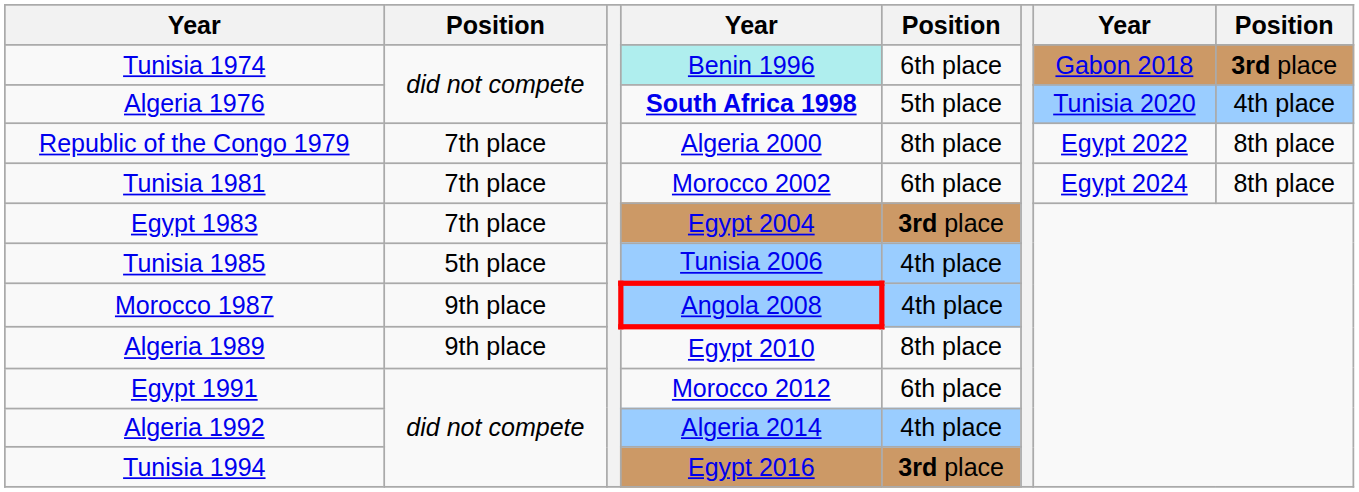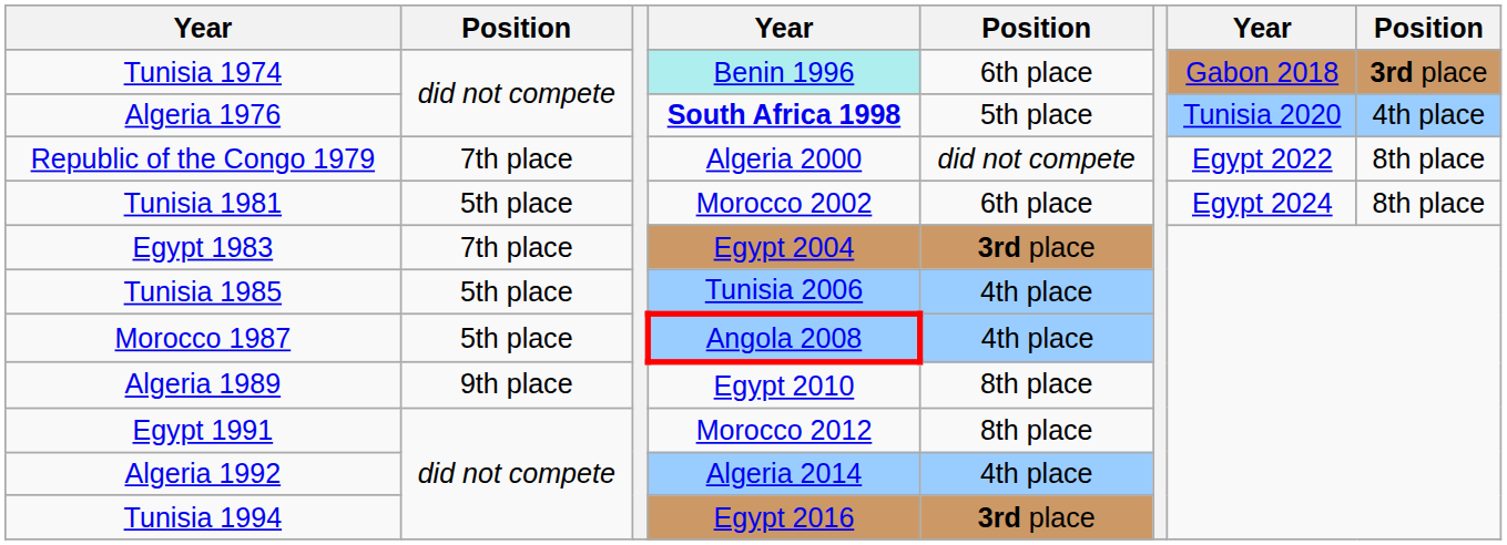Republic of the Congo 1979 | column 5: 8th place -> did not compete
Tunisia 1981 | column 2: 7th place -> 5th place
Morocco 1987 | column 2: 9th place -> 5th place
Egypt 1991 | column 5: 6th place -> 8th place
